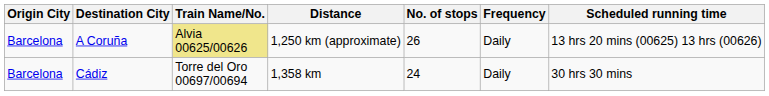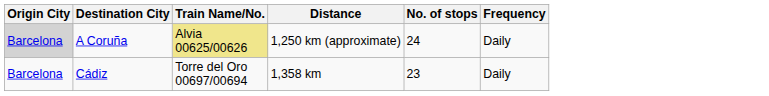- column: Scheduled running time | 13 hrs 20 mins (00625) 13 hrs (00626) | 30 hrs 30 mins
A Coruña | Origin City: no background -> lightgrey background
A Coruña | No. of stops: 26 -> 24
Cádiz | No. of stops: 24 -> 23
